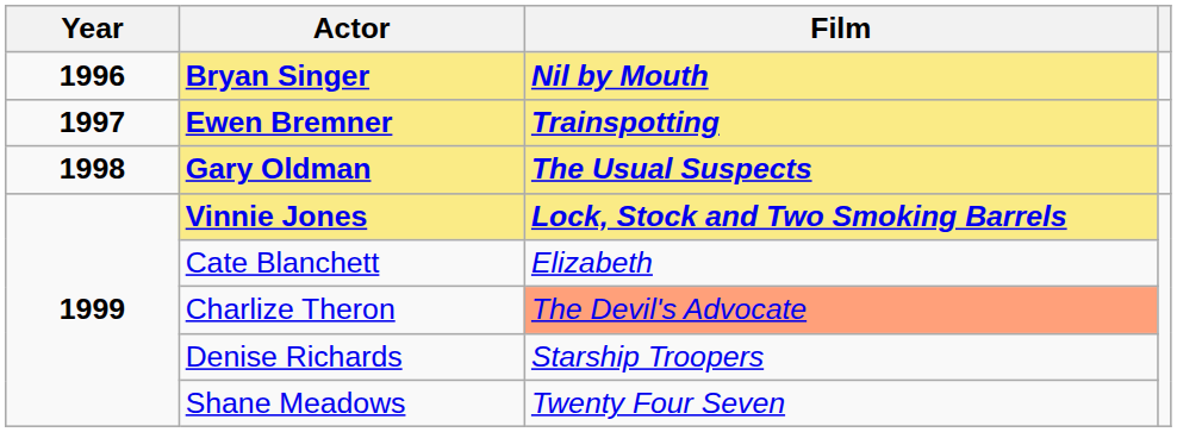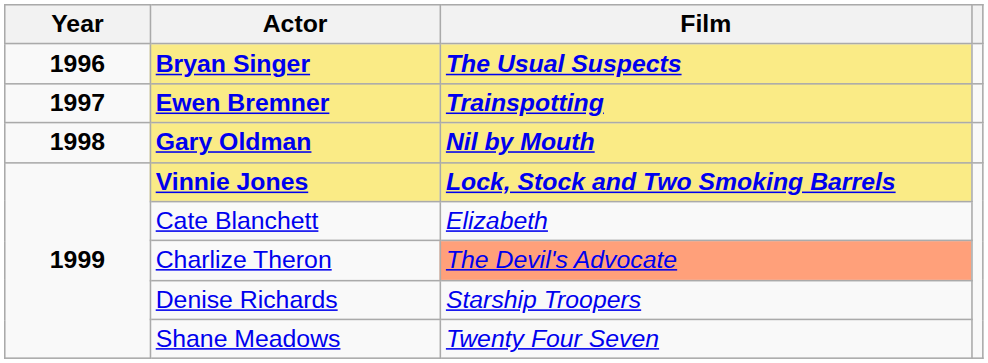Bryan Singer | Film: Nil by Mouth -> The Usual Suspects
Gary Oldman | Film: The Usual Suspects -> Nil by Mouth
